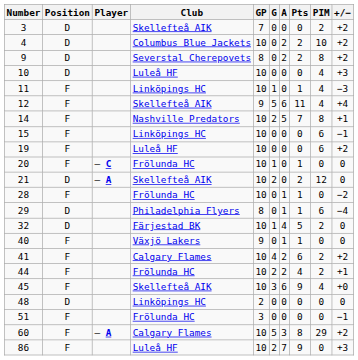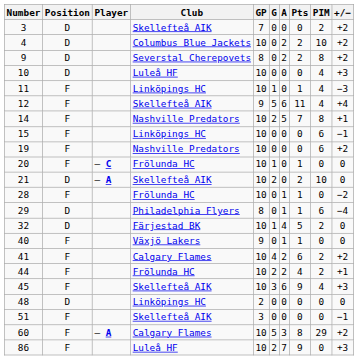19 | Club: Luleå HF -> Nashville Predators
21 | PIM: 12 -> 10
45 | +/−: +0 -> +3
51 | Club: Frölunda HC -> Skellefteå AIK
